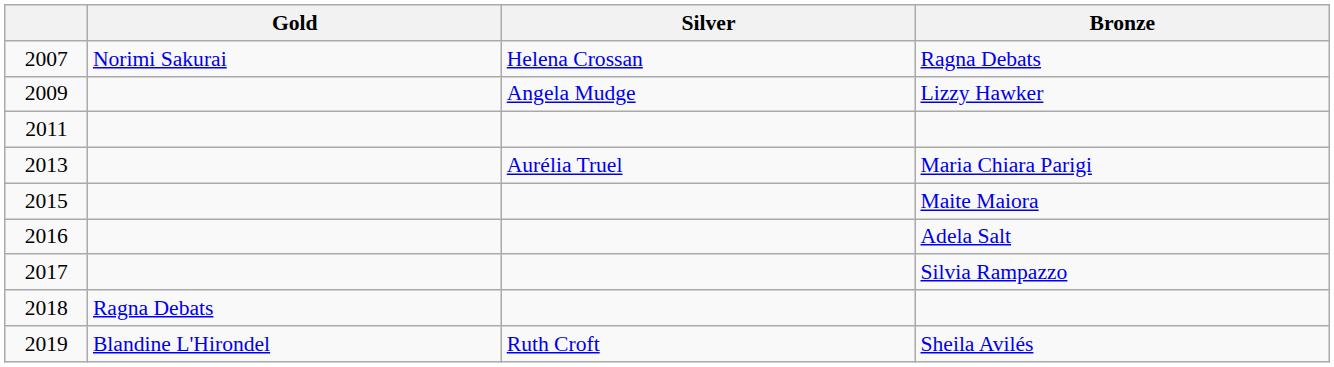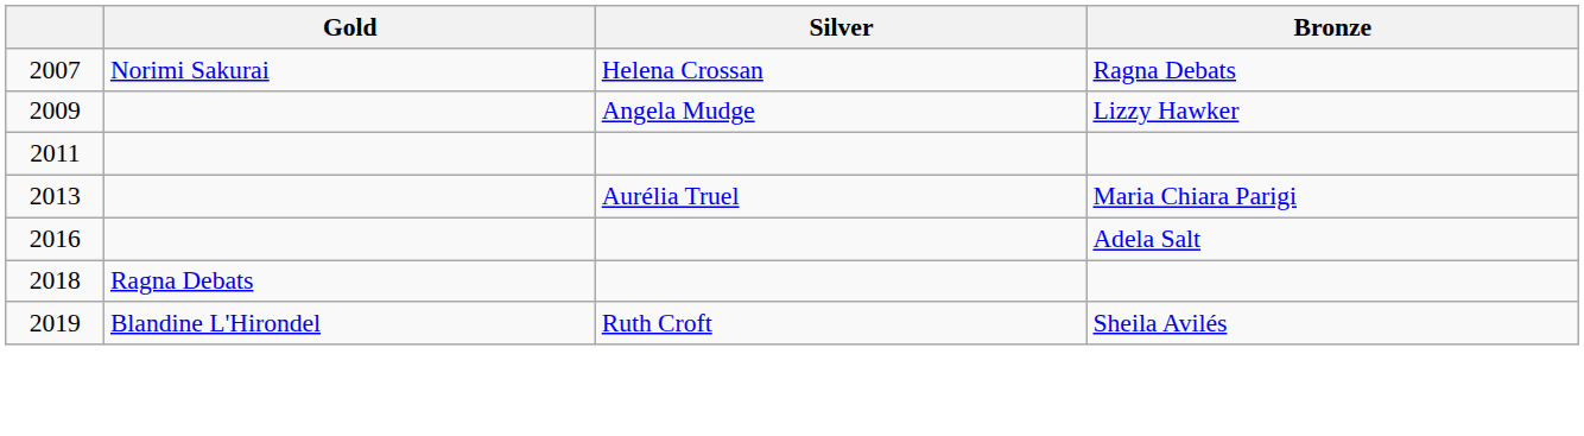- row: 2015 | Maite Maiora
- row: 2017 | Silvia Rampazzo
